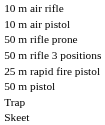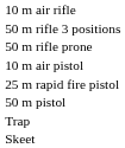rows swapped: 50 m rifle 3 positions <-> 10 m air pistol
